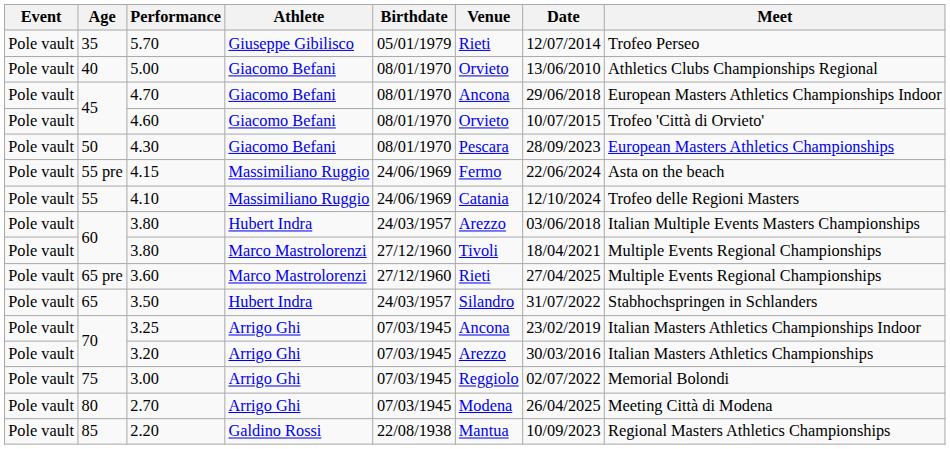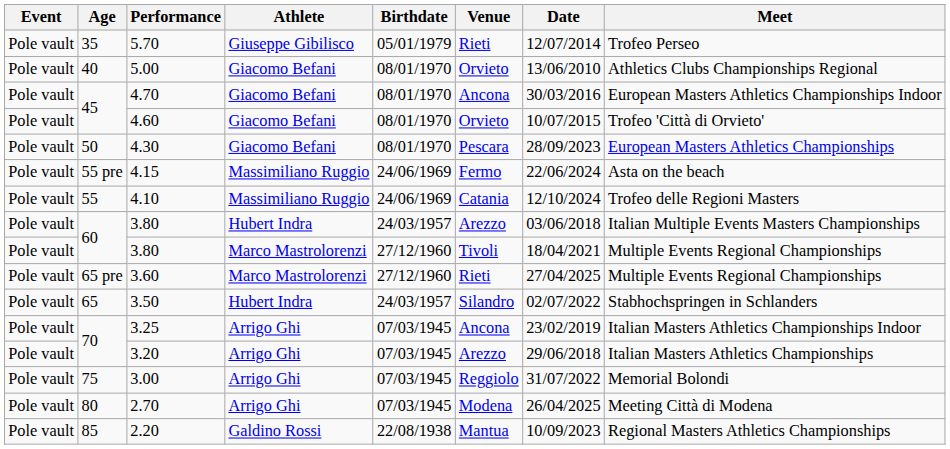4.70 | Date: 29/06/2018 -> 30/03/2016
3.50 | Date: 31/07/2022 -> 02/07/2022
3.20 | Date: 30/03/2016 -> 29/06/2018
3.00 | Date: 02/07/2022 -> 31/07/2022
